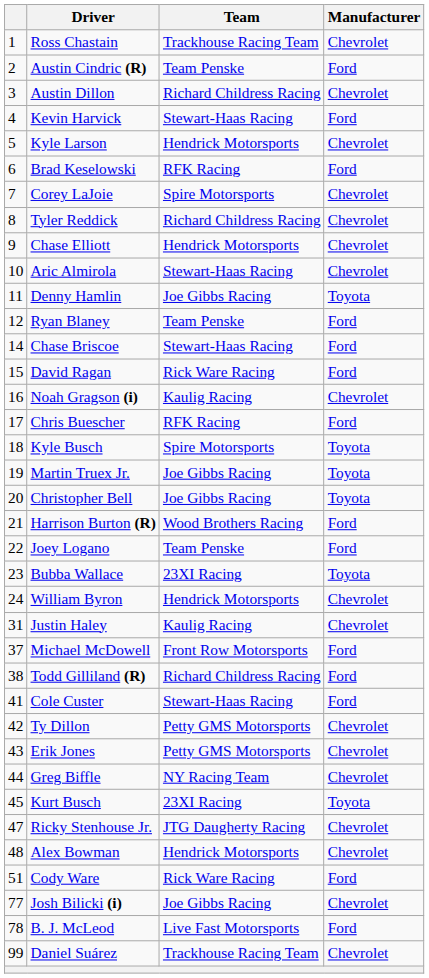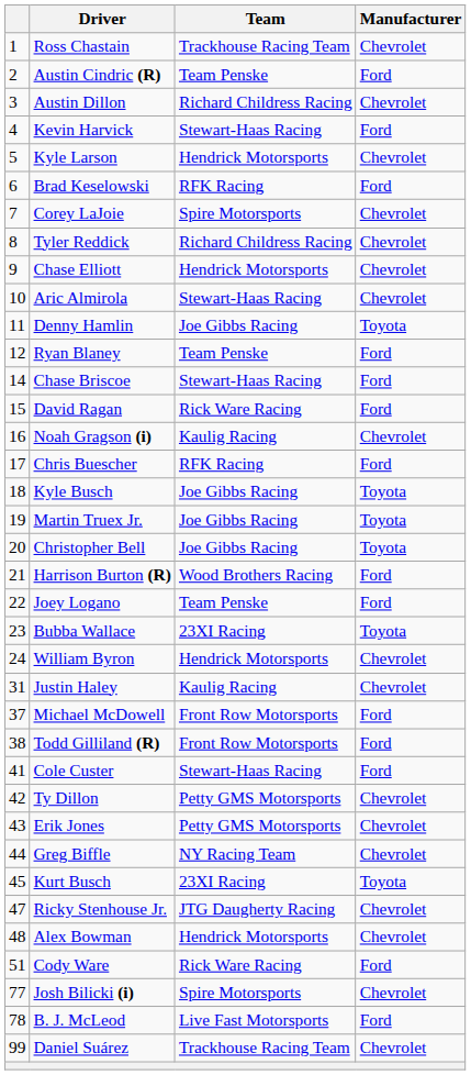Kyle Busch | Team: Spire Motorsports -> Joe Gibbs Racing
Todd Gilliland (R) | Team: Richard Childress Racing -> Front Row Motorsports
Josh Bilicki (i) | Team: Joe Gibbs Racing -> Spire Motorsports
